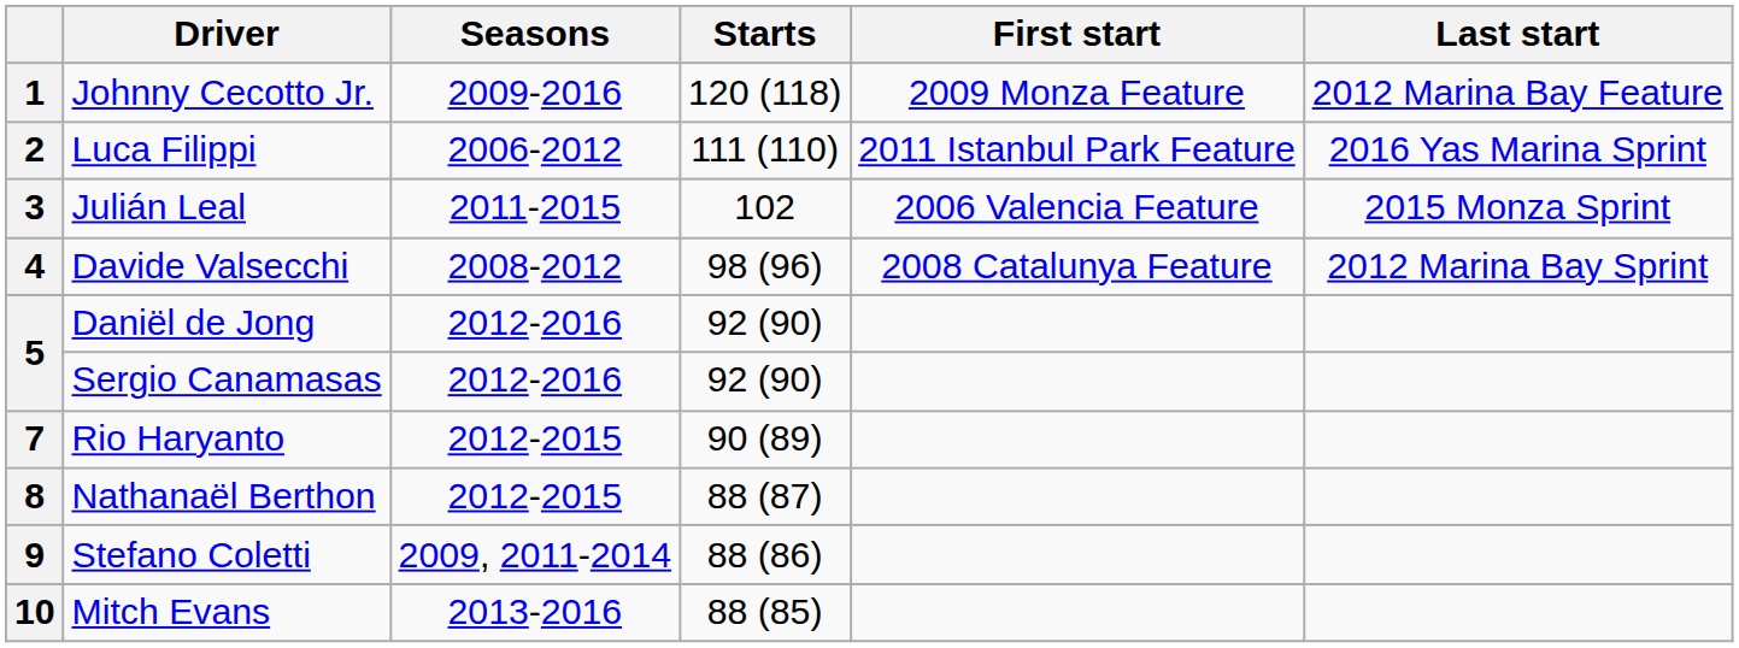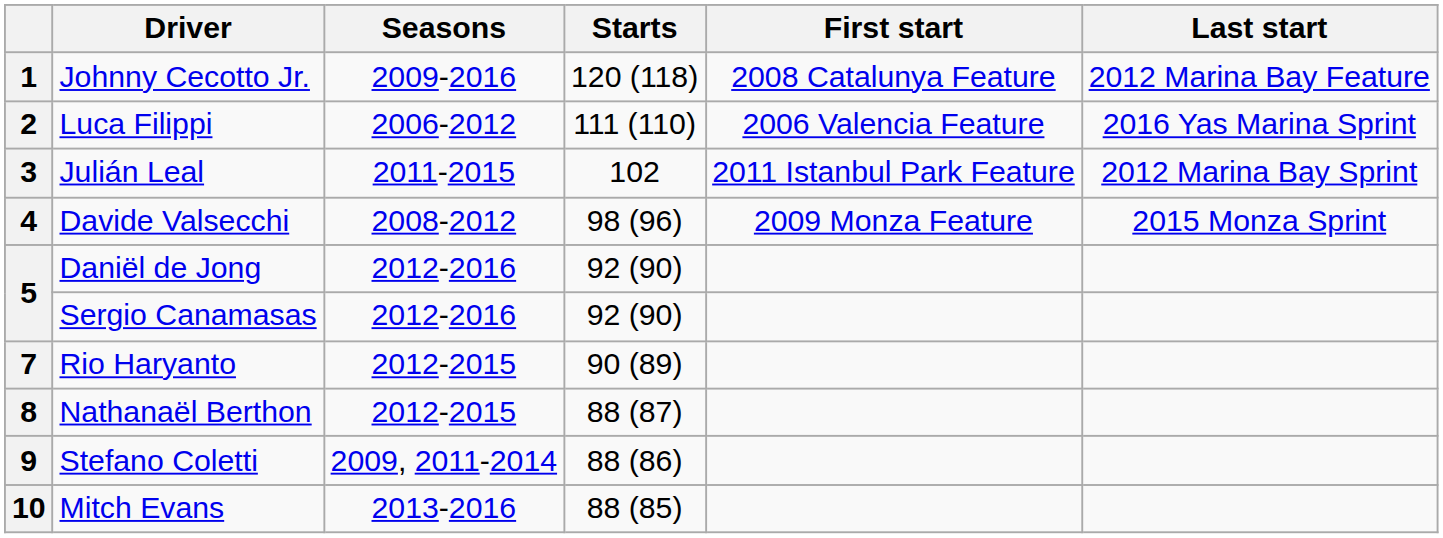1 | First start: 2009 Monza Feature -> 2008 Catalunya Feature
2 | First start: 2011 Istanbul Park Feature -> 2006 Valencia Feature
3 | First start: 2006 Valencia Feature -> 2011 Istanbul Park Feature
3 | Last start: 2015 Monza Sprint -> 2012 Marina Bay Sprint
4 | First start: 2008 Catalunya Feature -> 2009 Monza Feature
4 | Last start: 2012 Marina Bay Sprint -> 2015 Monza Sprint
